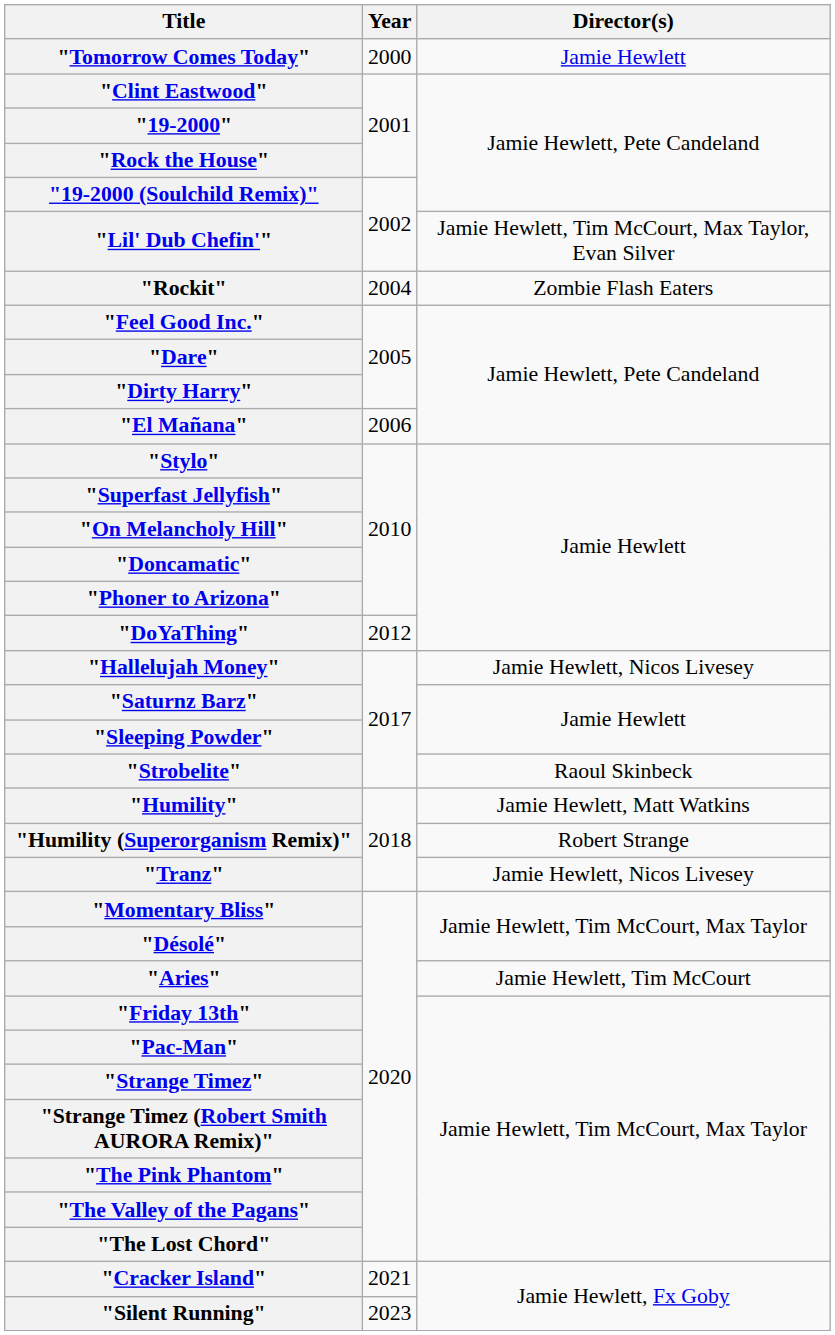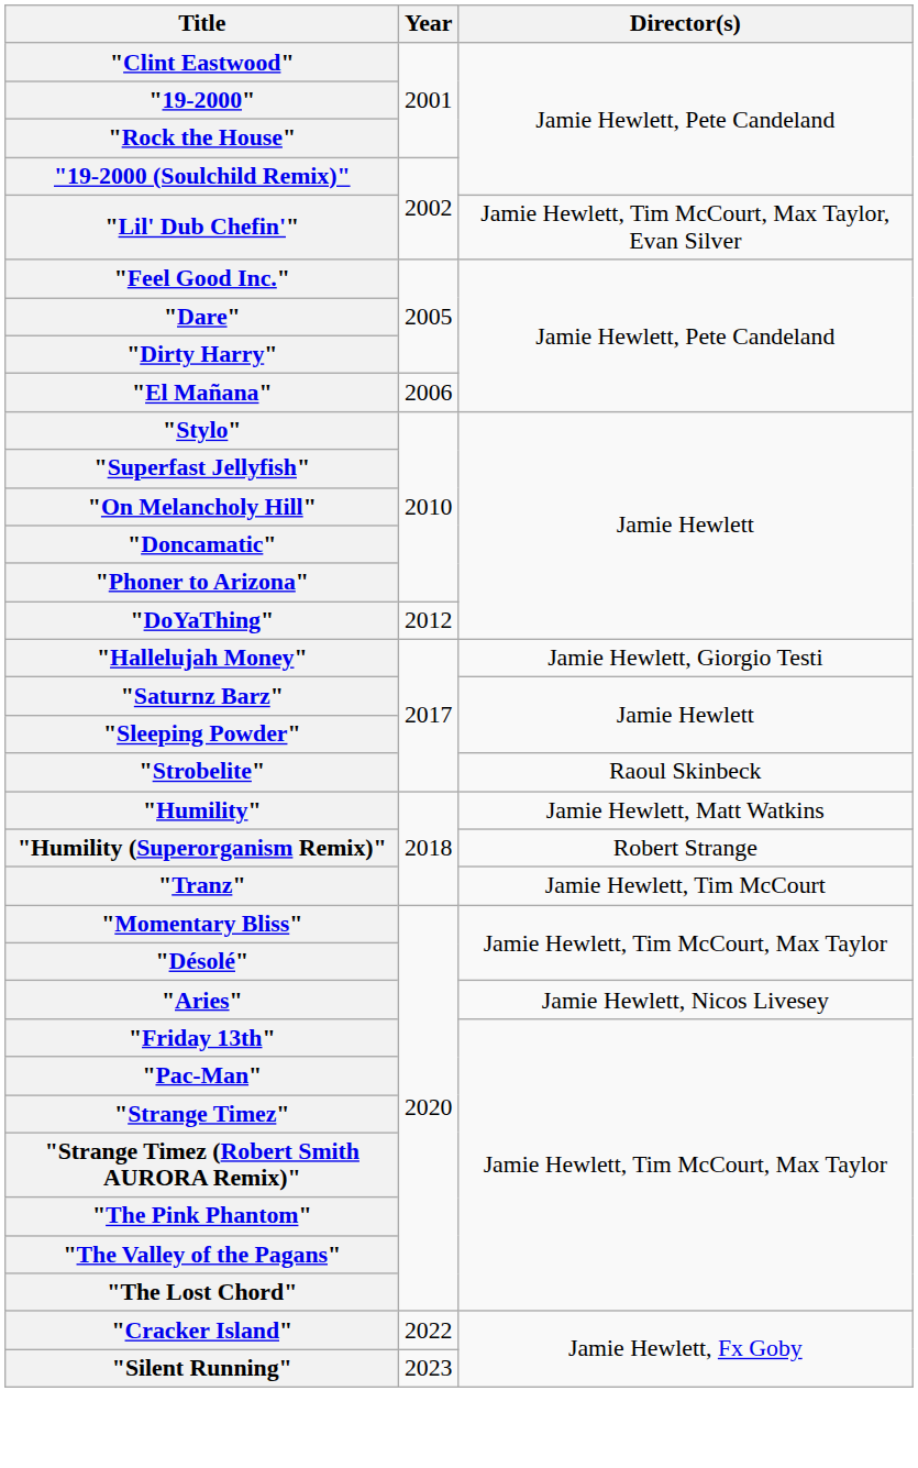- row: "Tomorrow Comes Today" | 2000 | Jamie Hewlett
- row: "Rockit" | 2004 | Zombie Flash Eaters
"Hallelujah Money" | Director(s): Jamie Hewlett, Nicos Livesey -> Jamie Hewlett, Giorgio Testi
"Tranz" | Director(s): Jamie Hewlett, Nicos Livesey -> Jamie Hewlett, Tim McCourt
"Aries" | Director(s): Jamie Hewlett, Tim McCourt -> Jamie Hewlett, Nicos Livesey
"Cracker Island" | Year: 2021 -> 2022
